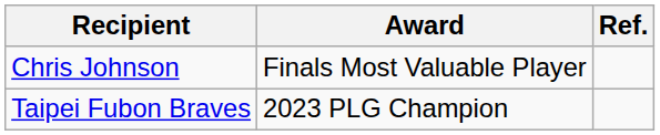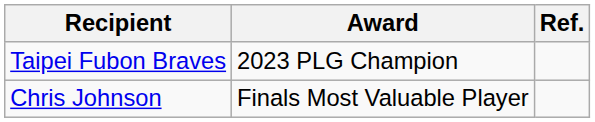rows swapped: Taipei Fubon Braves <-> Chris Johnson
